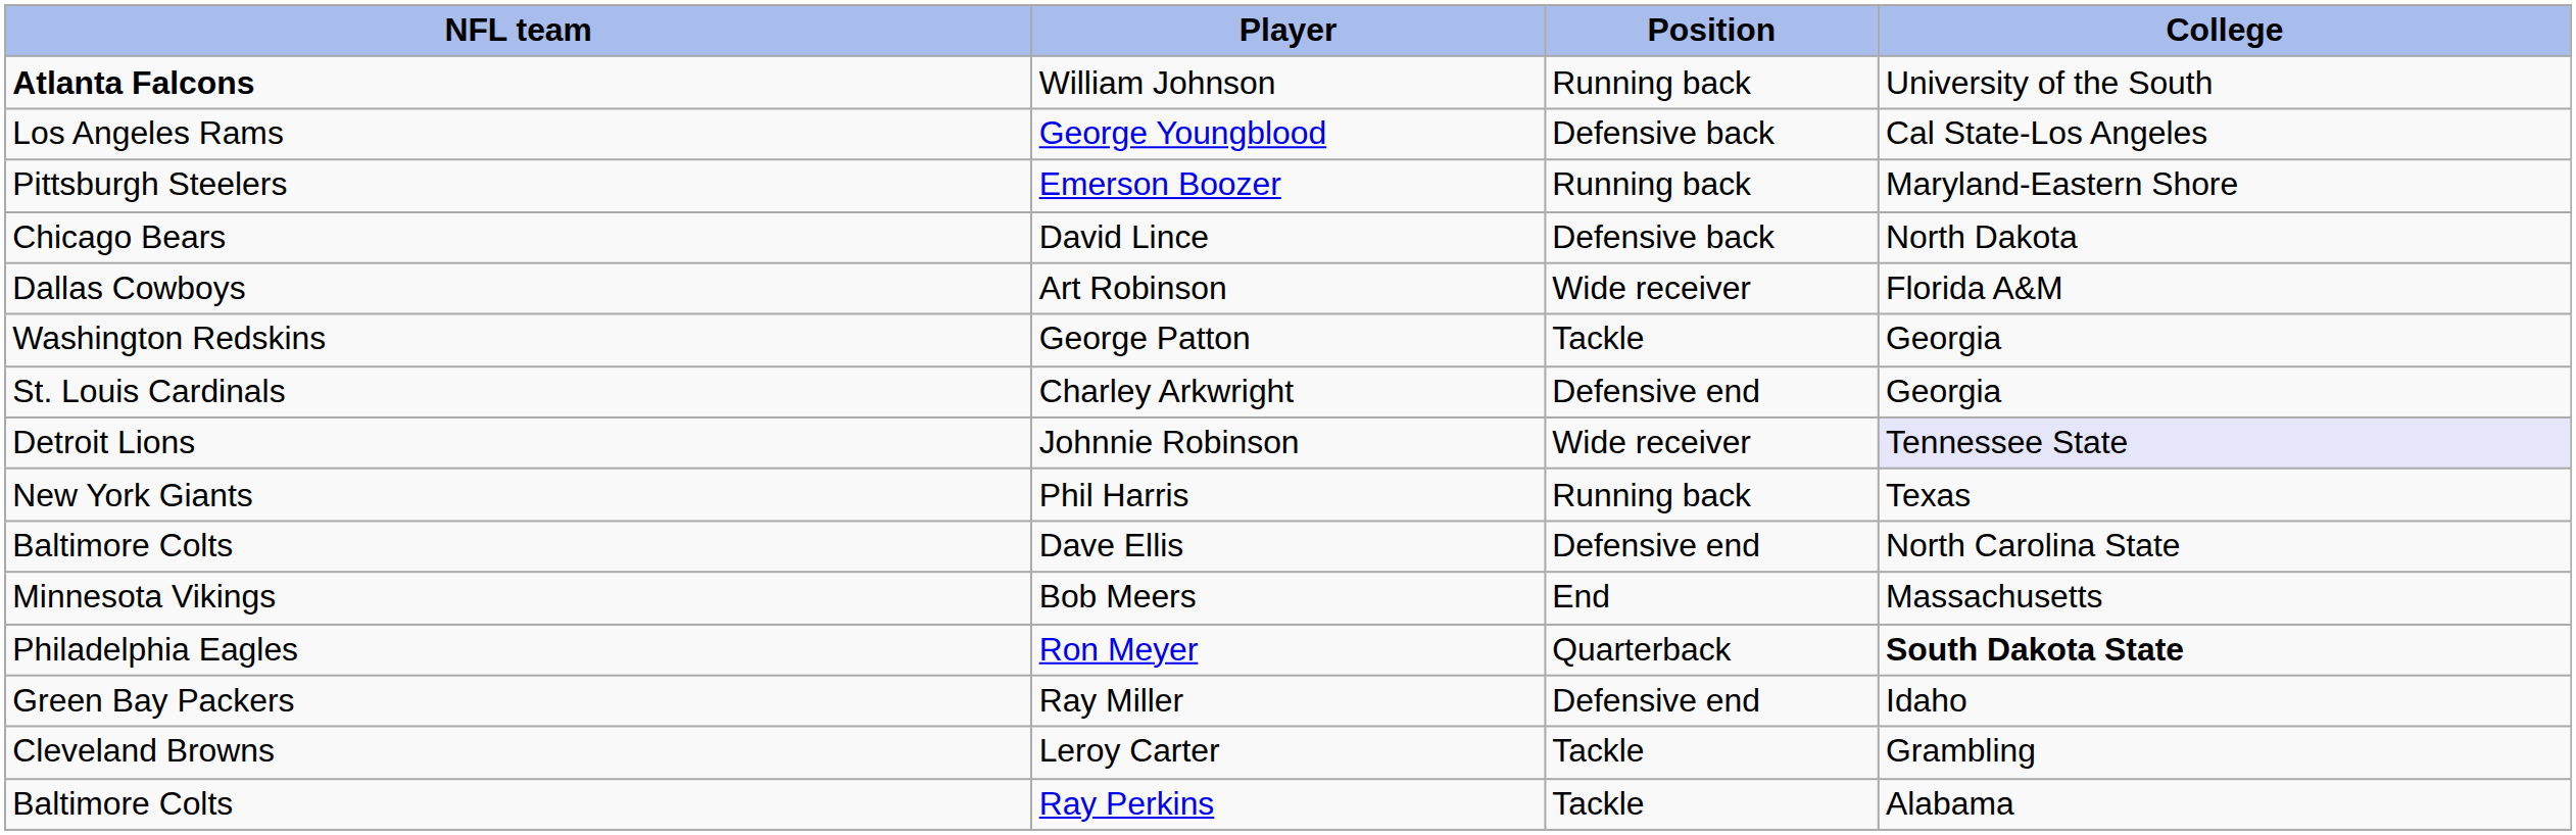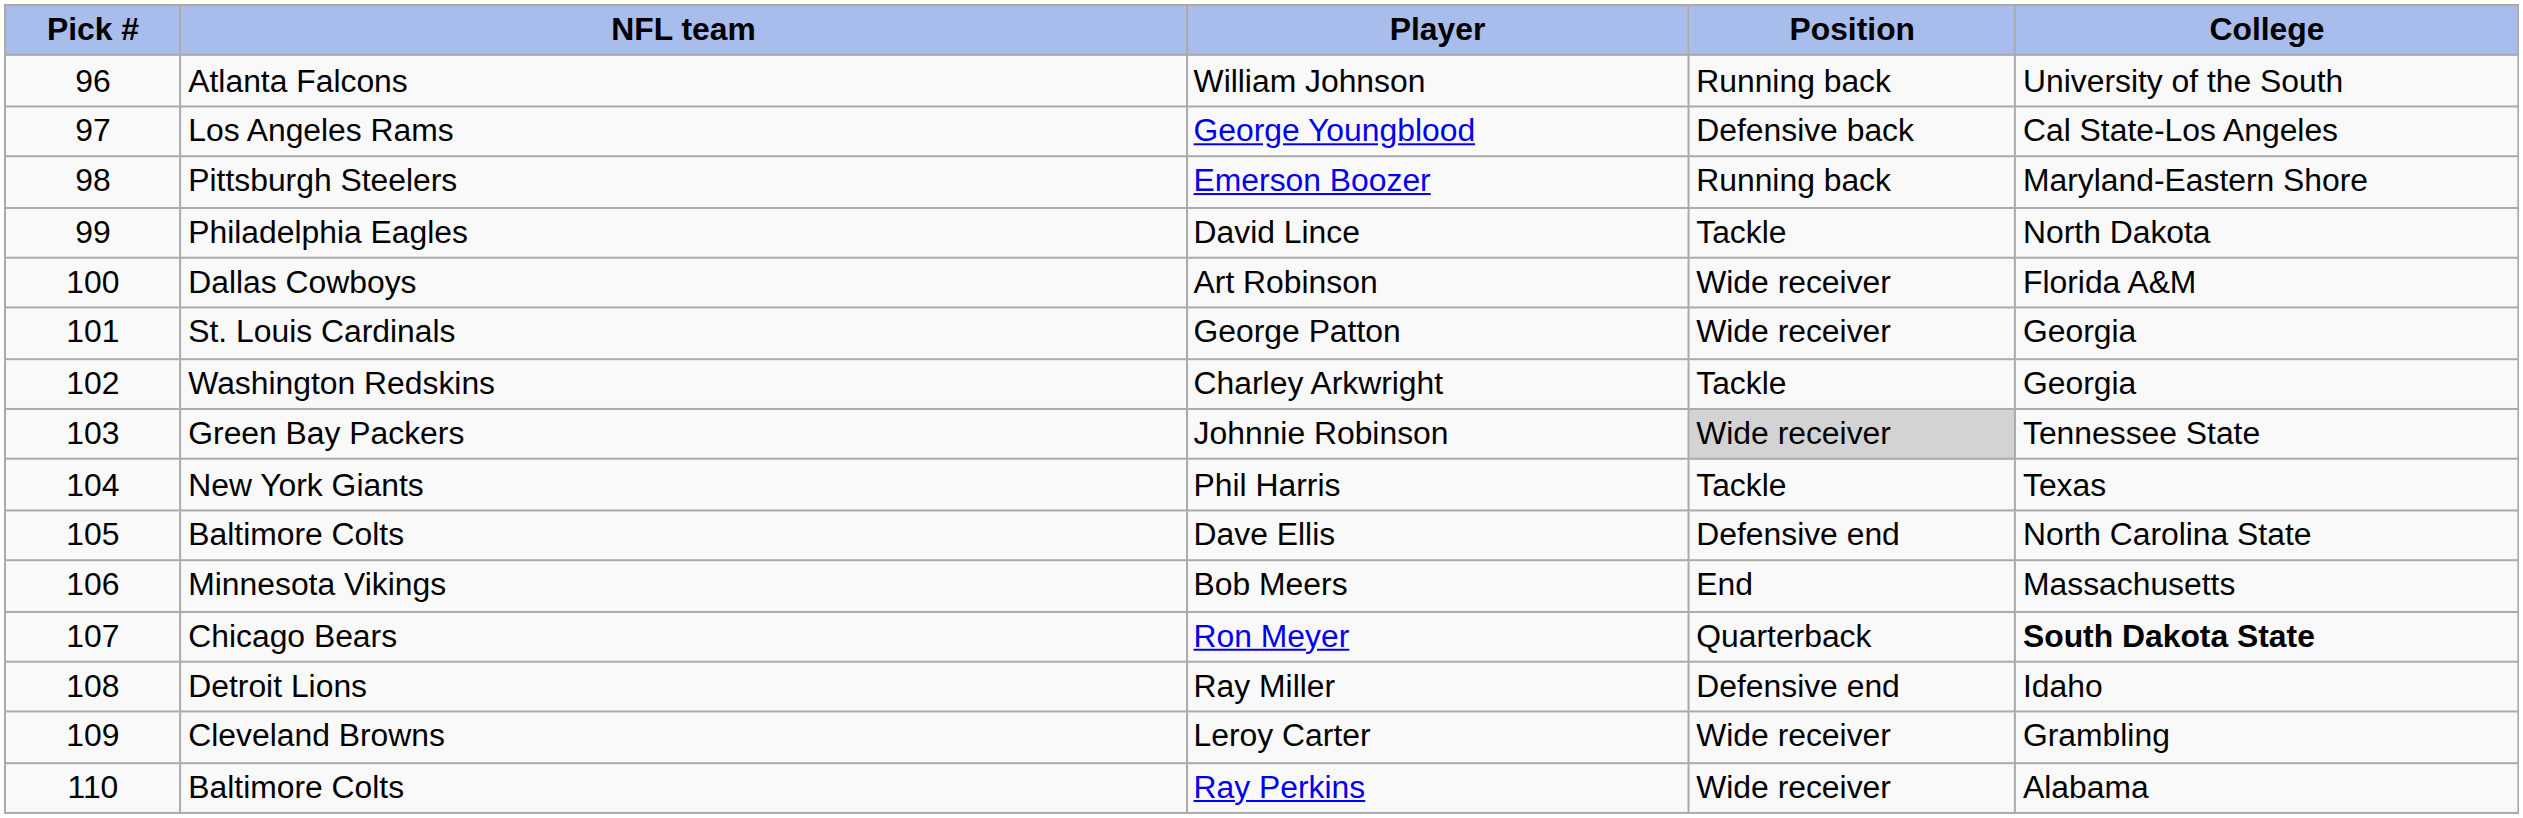+ column: Pick # | 96 | 97 | 98 | 99 | 100 | 101 | 102 | 103 | 104 | 105 | 106 | 107 | 108 | 109 | 110
William Johnson | NFL team: bold -> normal
David Lince | NFL team: Chicago Bears -> Philadelphia Eagles
David Lince | Position: Defensive back -> Tackle
George Patton | NFL team: Washington Redskins -> St. Louis Cardinals
George Patton | Position: Tackle -> Wide receiver
Charley Arkwright | NFL team: St. Louis Cardinals -> Washington Redskins
Charley Arkwright | Position: Defensive end -> Tackle
Johnnie Robinson | NFL team: Detroit Lions -> Green Bay Packers
Johnnie Robinson | Position: no background -> lightgrey background
Johnnie Robinson | College: lavender background -> no background
Phil Harris | Position: Running back -> Tackle
Ron Meyer | NFL team: Philadelphia Eagles -> Chicago Bears
Ray Miller | NFL team: Green Bay Packers -> Detroit Lions
Leroy Carter | Position: Tackle -> Wide receiver
Ray Perkins | Position: Tackle -> Wide receiver
